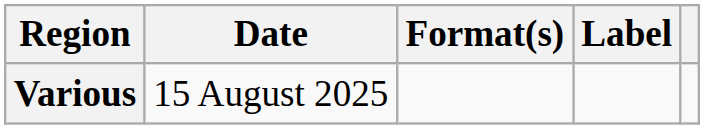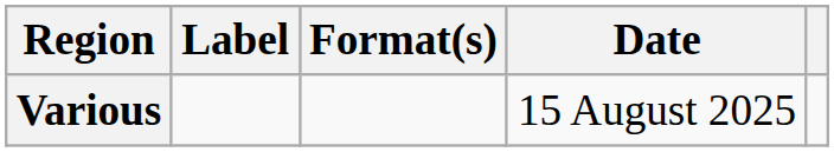columns swapped: Date <-> Label
